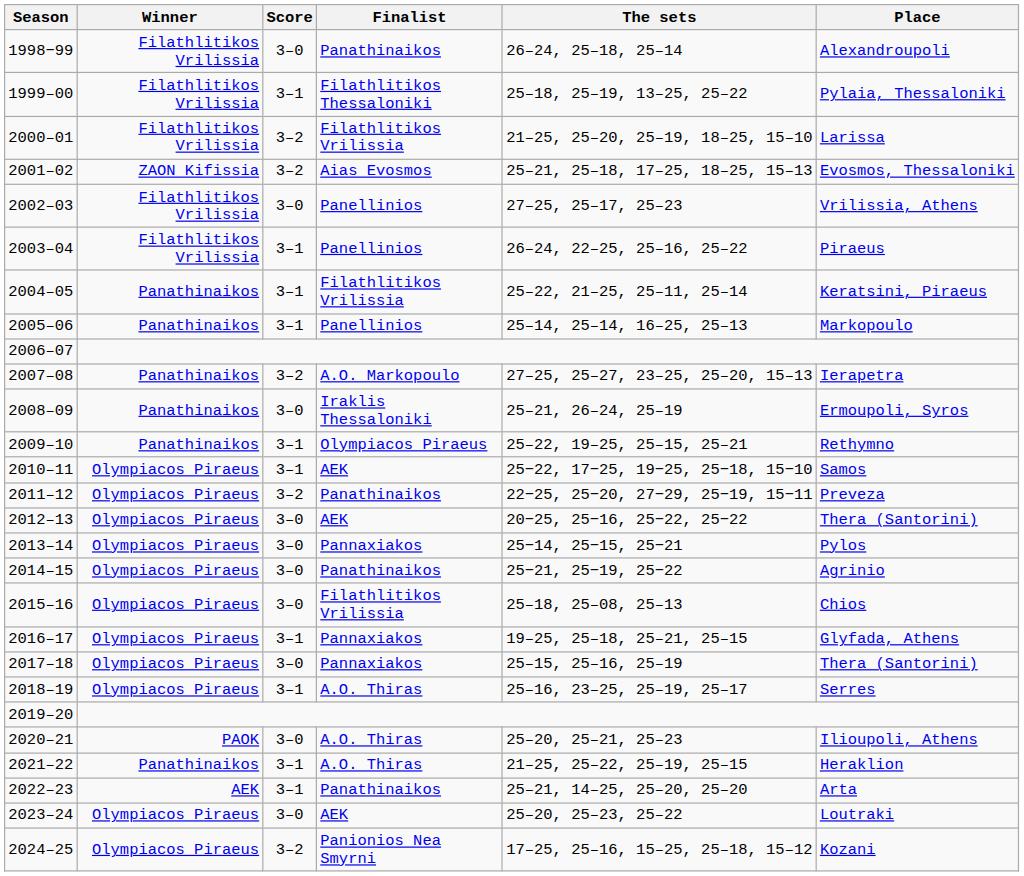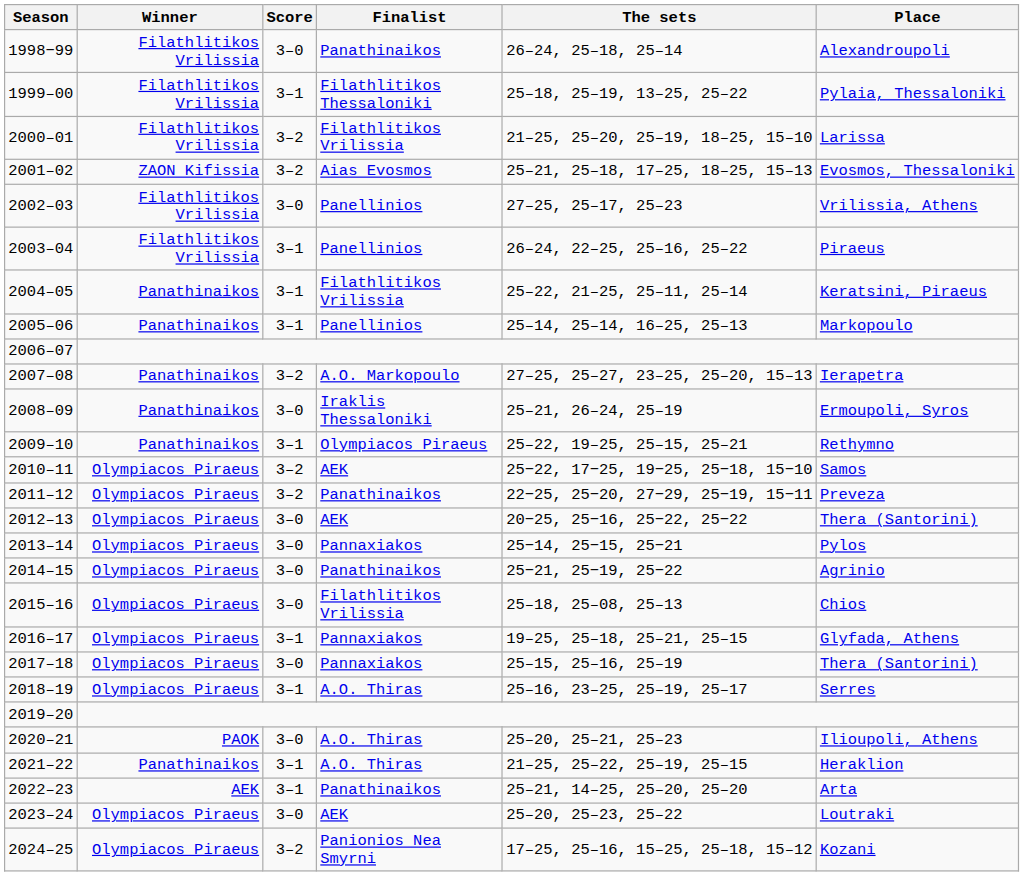2010–11 | Score: 3–1 -> 3–2
